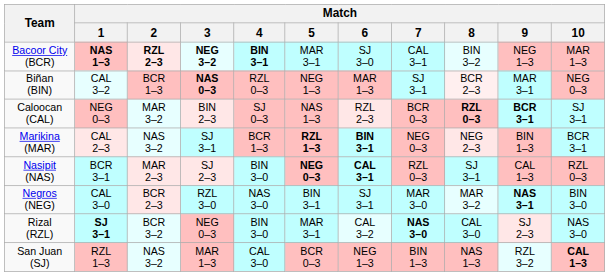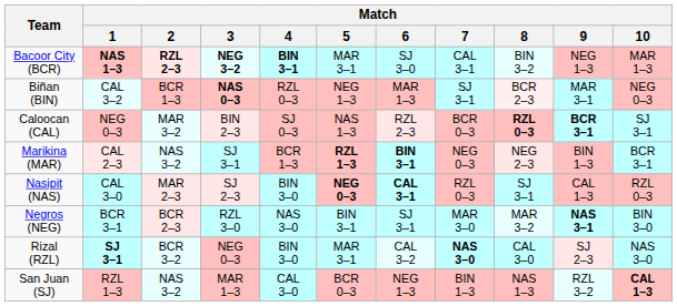Nasipit (NAS) | Match / 1: BCR 3–1 -> CAL 3–0
Negros (NEG) | Match / 1: CAL 3–0 -> BCR 3–1
